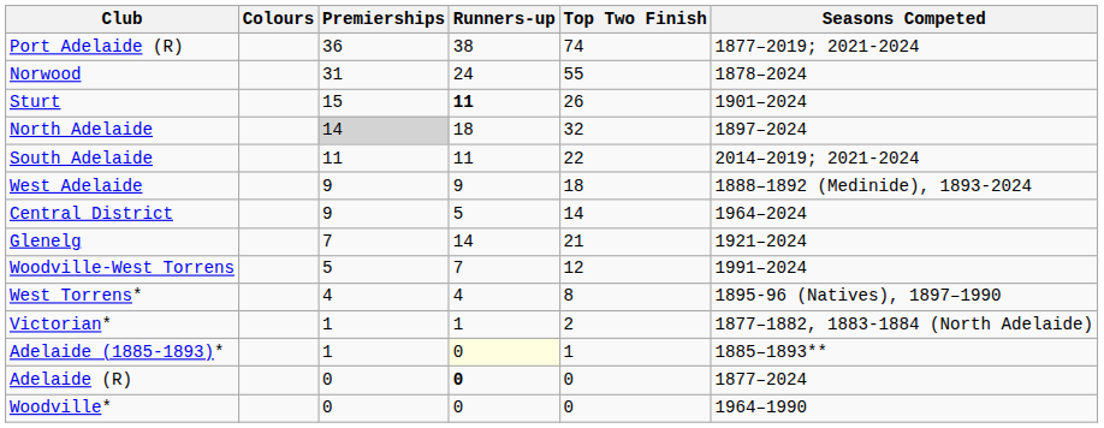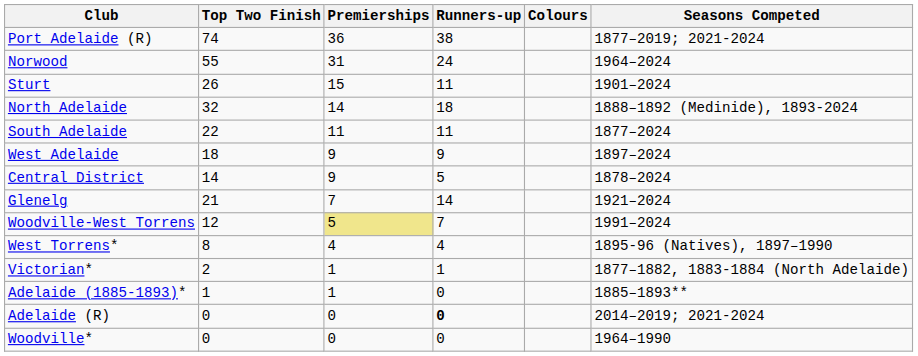columns swapped: Colours <-> Top Two Finish
Norwood | Seasons Competed: 1878–2024 -> 1964–2024
Sturt | Runners-up: bold -> normal
North Adelaide | Premierships: lightgrey background -> no background
North Adelaide | Seasons Competed: 1897–2024 -> 1888–1892 (Medinide), 1893-2024
South Adelaide | Seasons Competed: 2014–2019; 2021-2024 -> 1877–2024
West Adelaide | Seasons Competed: 1888–1892 (Medinide), 1893-2024 -> 1897–2024
Central District | Seasons Competed: 1964–2024 -> 1878–2024
Woodville-West Torrens | Premierships: no background -> khaki background
Adelaide (1885-1893)* | Runners-up: lightyellow background -> no background
Adelaide (R) | Seasons Competed: 1877–2024 -> 2014–2019; 2021-2024
